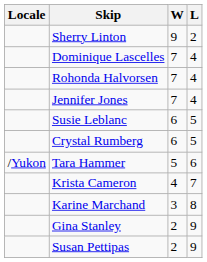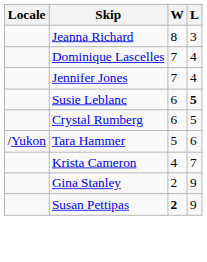- row: Sherry Linton | 9 | 2
+ row: Jeanna Richard | 8 | 3
- row: Rohonda Halvorsen | 7 | 4
Susie Leblanc | L: normal -> bold
- row: Karine Marchand | 3 | 8
Susan Pettipas | W: normal -> bold
